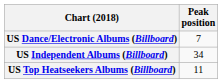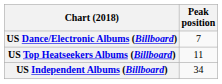rows swapped: US Independent Albums (Billboard) <-> US Top Heatseekers Albums (Billboard)
